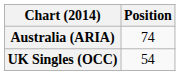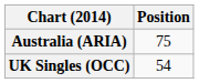Australia (ARIA) | Position: 74 -> 75
